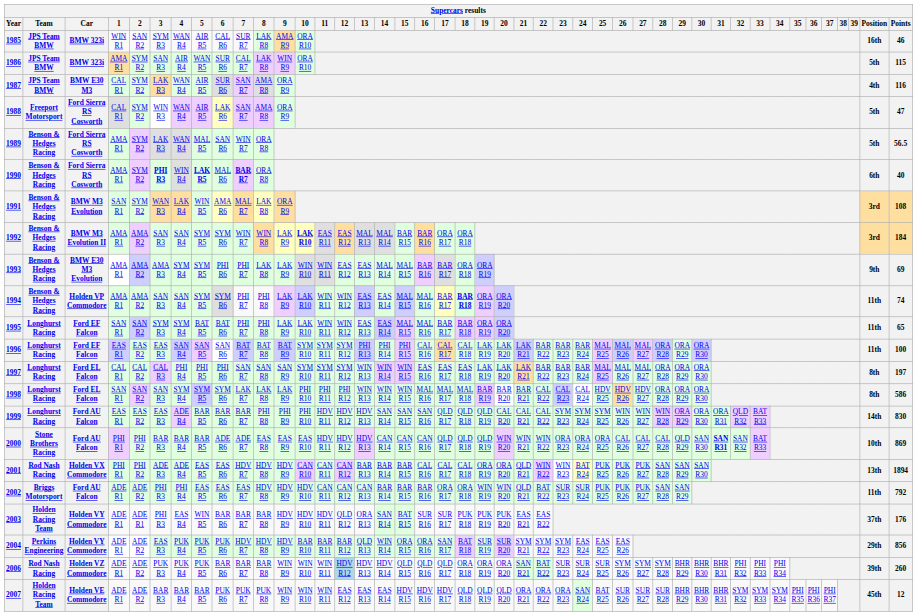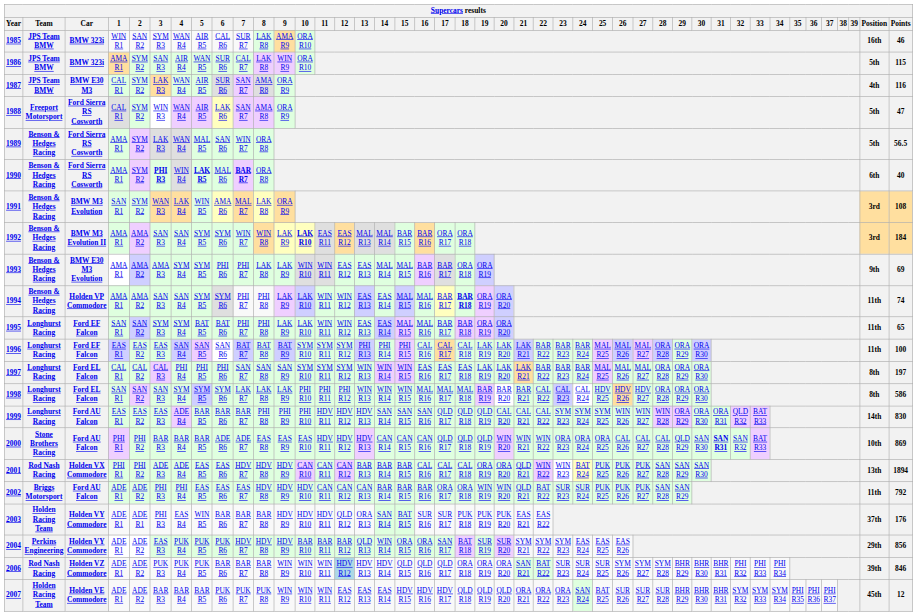2006 | Points: 260 -> 846
